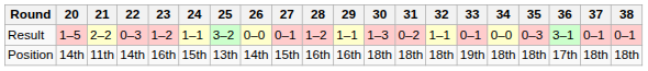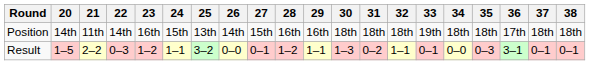rows swapped: Result <-> Position
